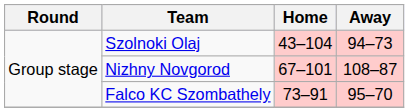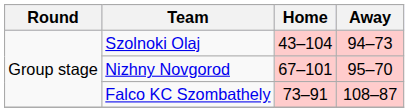Nizhny Novgorod | Away: 108–87 -> 95–70
Falco KC Szombathely | Away: 95–70 -> 108–87
